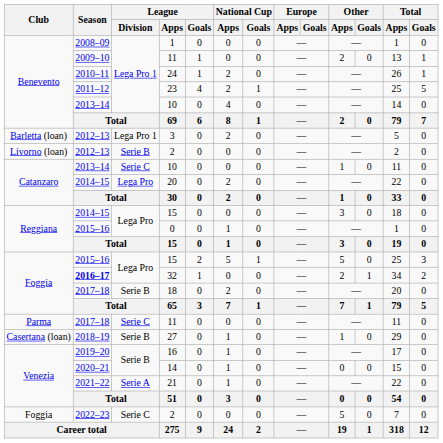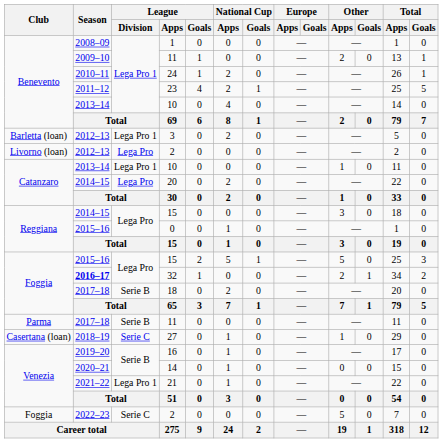Livorno (loan) / 2 | League / Division: Serie B -> Lega Pro
Catanzaro / 10 | League / Division: Serie C -> Lega Pro 1
Parma / 11 | League / Division: Serie C -> Serie B
27 | League / Division: Serie B -> Serie C
21 | League / Division: Serie A -> Lega Pro 1
